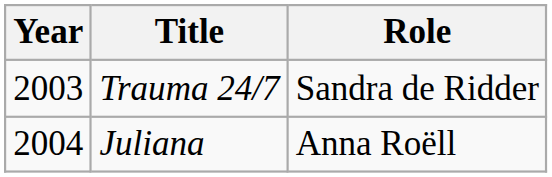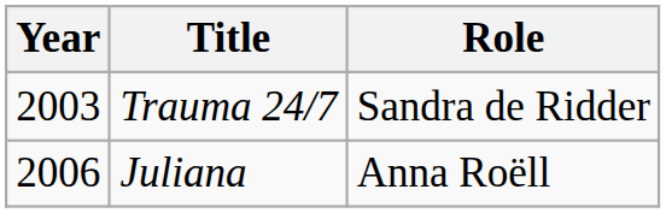Juliana | Year: 2004 -> 2006
